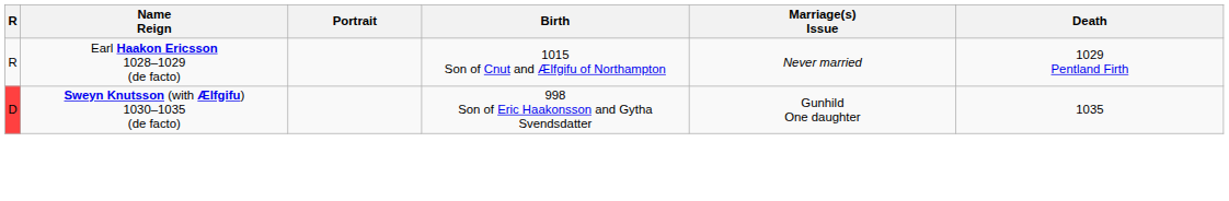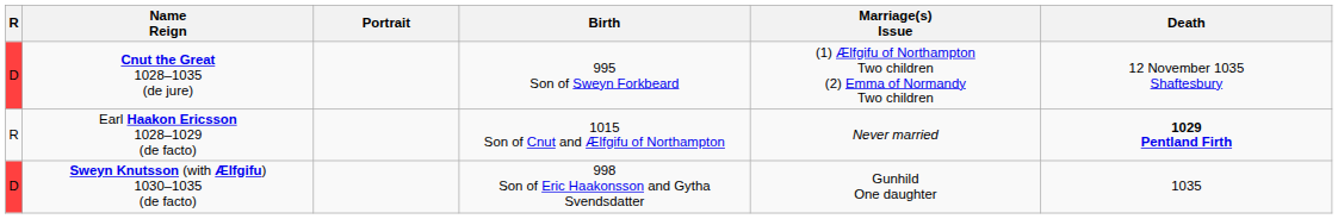+ row: D | Cnut the Great 1028–1035 (de jure) | 995 Son of Sweyn Forkbeard | (1) Ælfgifu of Northampton Two children (2) Emma of Normandy Two children | 12 November 1035 Shaftesbury
Earl Haakon Ericsson 1028–1029 (de facto) | Death: normal -> bold
